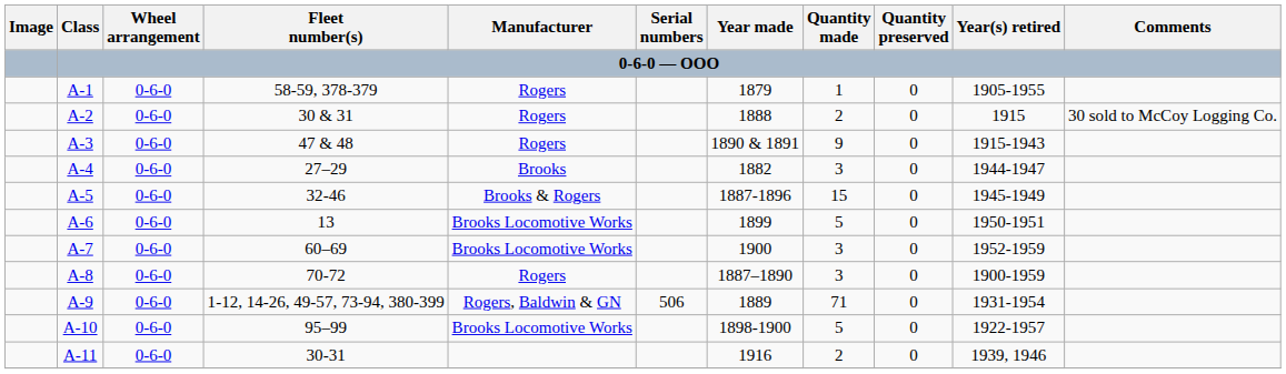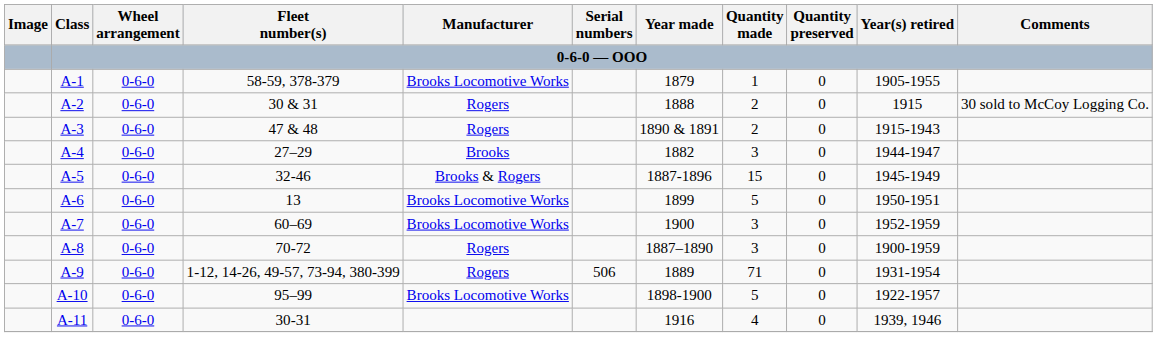A-1 | Manufacturer: Rogers -> Brooks Locomotive Works
A-3 | Quantity made: 9 -> 2
A-9 | Manufacturer: Rogers, Baldwin & GN -> Rogers
A-11 | Quantity made: 2 -> 4
